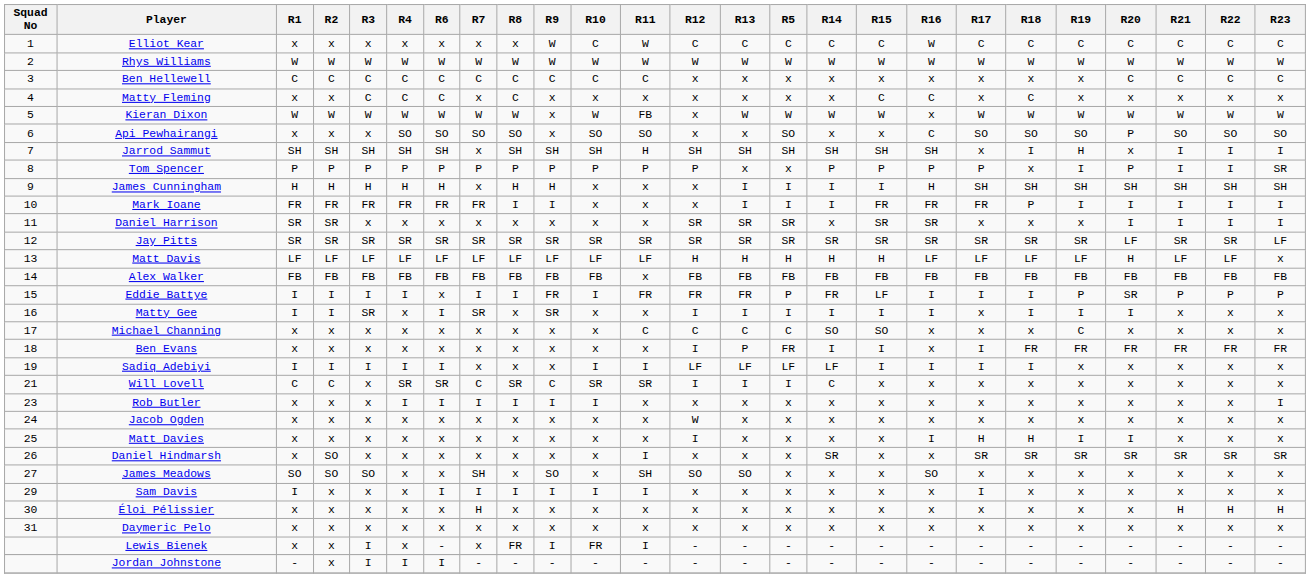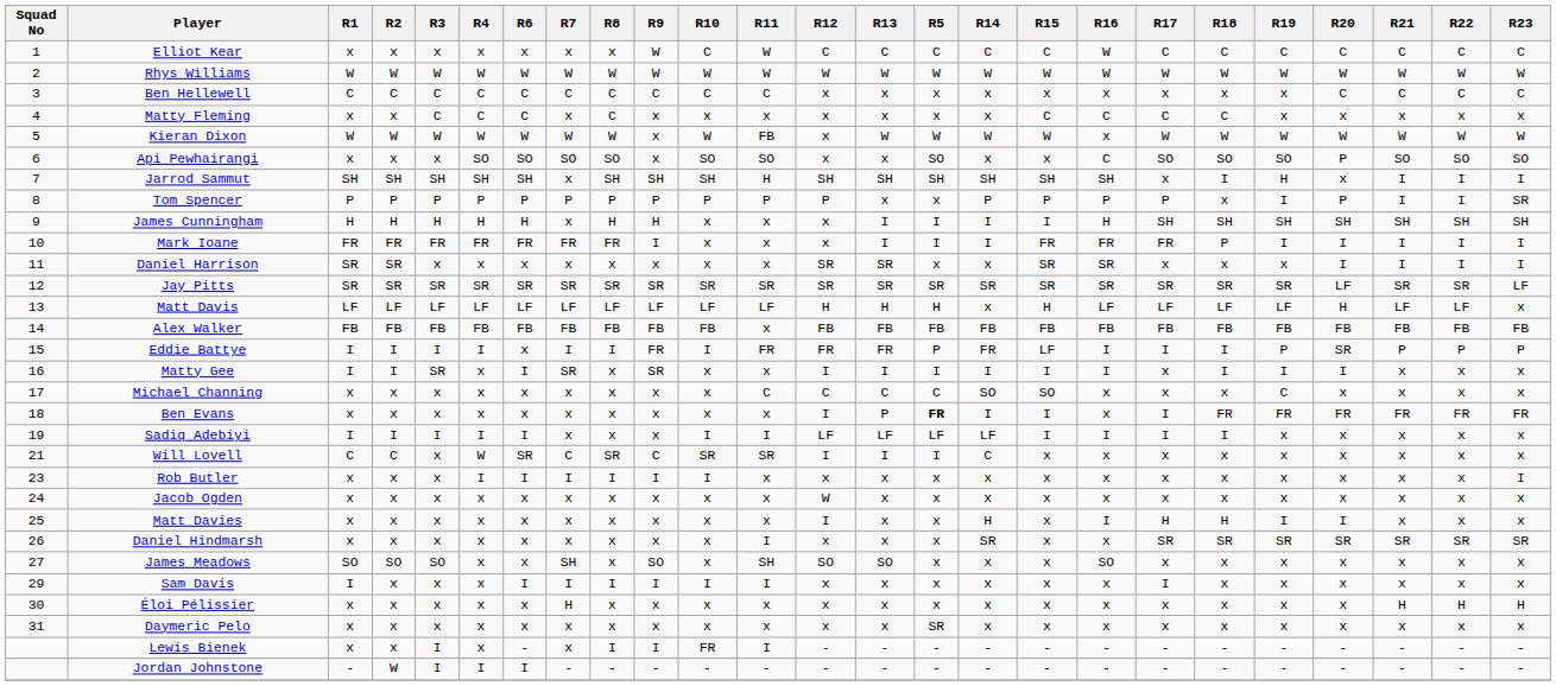Matty Fleming | R17: x -> C
Mark Ioane | R8: I -> FR
Daniel Harrison | R5: SR -> x
Matt Davis | R14: H -> x
Ben Evans | R5: normal -> bold
Will Lovell | R4: SR -> W
Matt Davies | R14: x -> H
Daniel Hindmarsh | R2: SO -> x
Daymeric Pelo | R5: x -> SR
Lewis Bienek | R8: FR -> I
Jordan Johnstone | R2: x -> W
